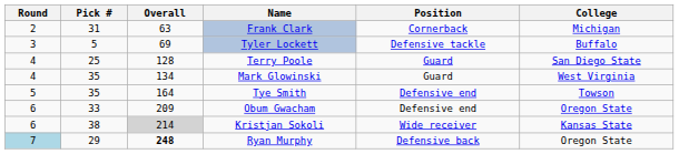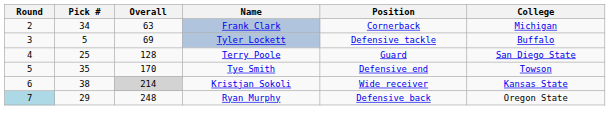Frank Clark | Pick #: 31 -> 34
- row: 4 | 35 | 134 | Mark Glowinski | Guard | West Virginia
Tye Smith | Overall: 164 -> 170
- row: 6 | 33 | 209 | Obum Gwacham | Defensive end | Oregon State
Ryan Murphy | Overall: bold -> normal
